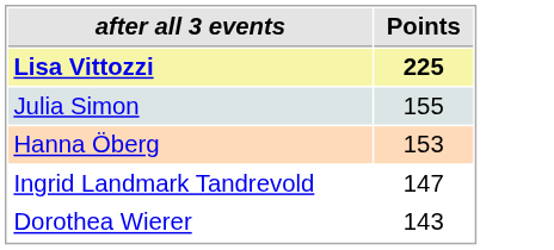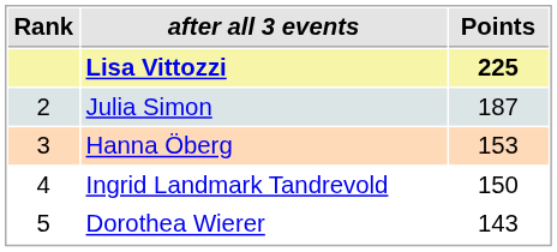+ column: Rank | 2 | 3 | 4 | 5
Julia Simon | Points: 155 -> 187
Ingrid Landmark Tandrevold | Points: 147 -> 150
